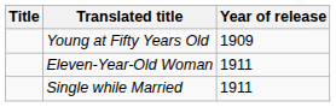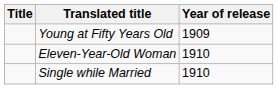Eleven-Year-Old Woman | Year of release: 1911 -> 1910
Single while Married | Year of release: 1911 -> 1910
